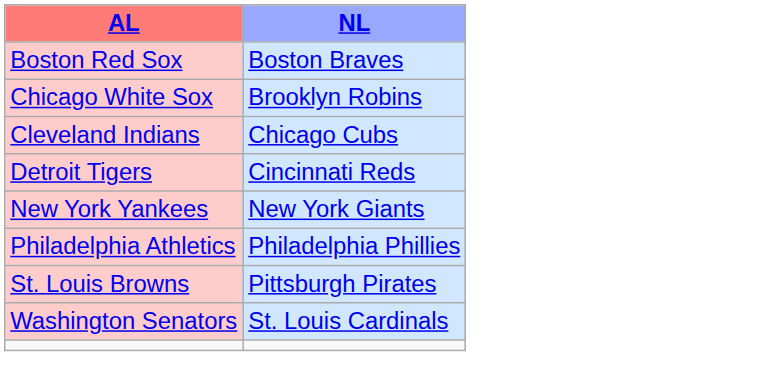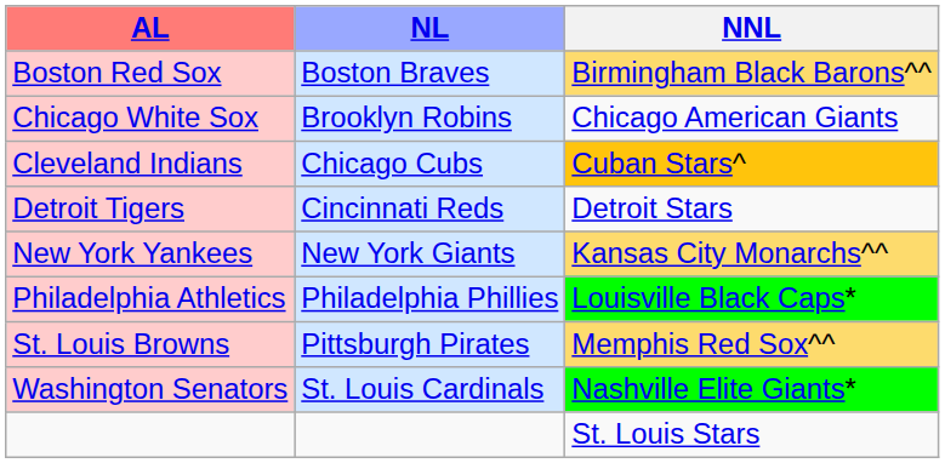+ column: NNL | Birmingham Black Barons^^ | Chicago American Giants | Cuban Stars^ | Detroit Stars | Kansas City Monarchs^^ | Louisville Black Caps* | Memphis Red Sox^^ | Nashville Elite Giants* | St. Louis Stars
